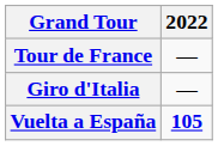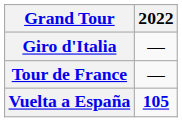rows swapped: Giro d'Italia <-> Tour de France
